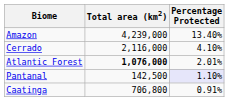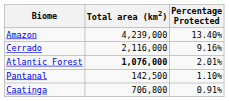Cerrado | Percentage Protected: 4.10% -> 9.16%
Pantanal | Percentage Protected: lavender background -> no background
